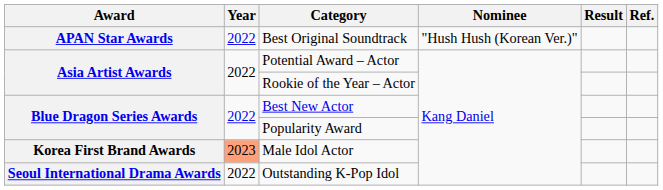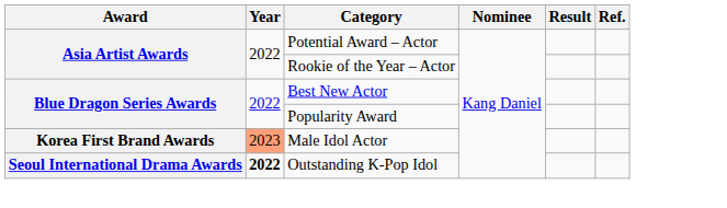- row: APAN Star Awards | 2022 | Best Original Soundtrack | "Hush Hush (Korean Ver.)"
Outstanding K-Pop Idol | Year: normal -> bold
